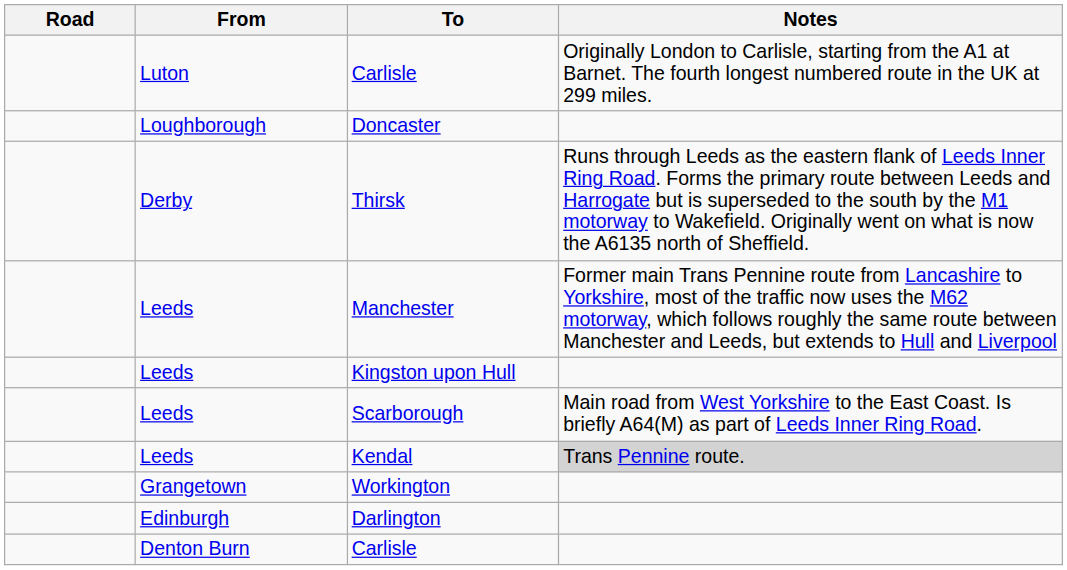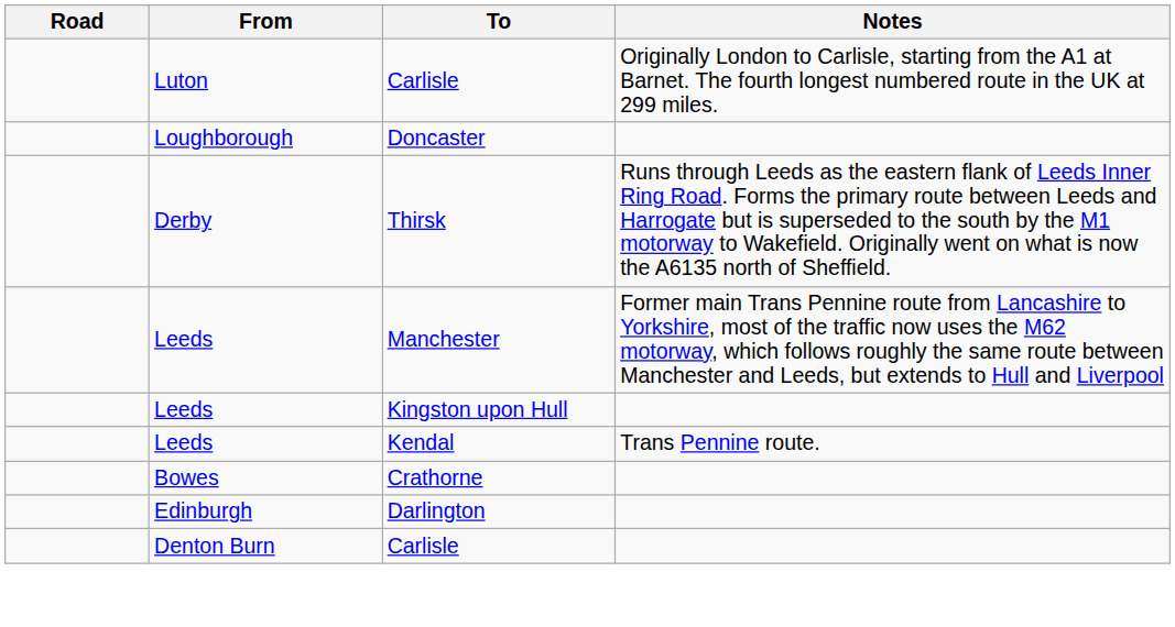- row: Leeds | Scarborough | Main road from West Yorkshire to the East Coast. Is briefly A64(M) as part of Leeds Inner Ring Road.
Kendal | Notes: lightgrey background -> no background
- row: Grangetown | Workington
+ row: Bowes | Crathorne
